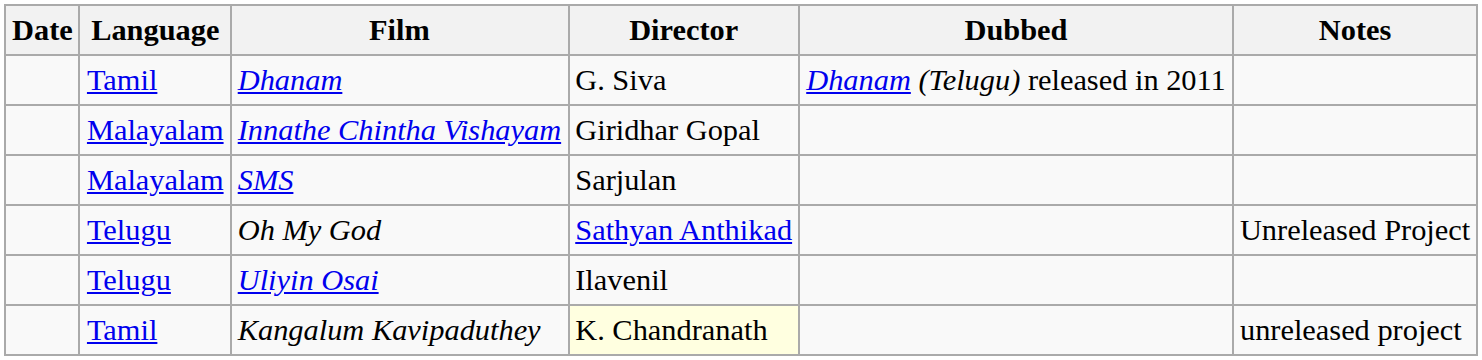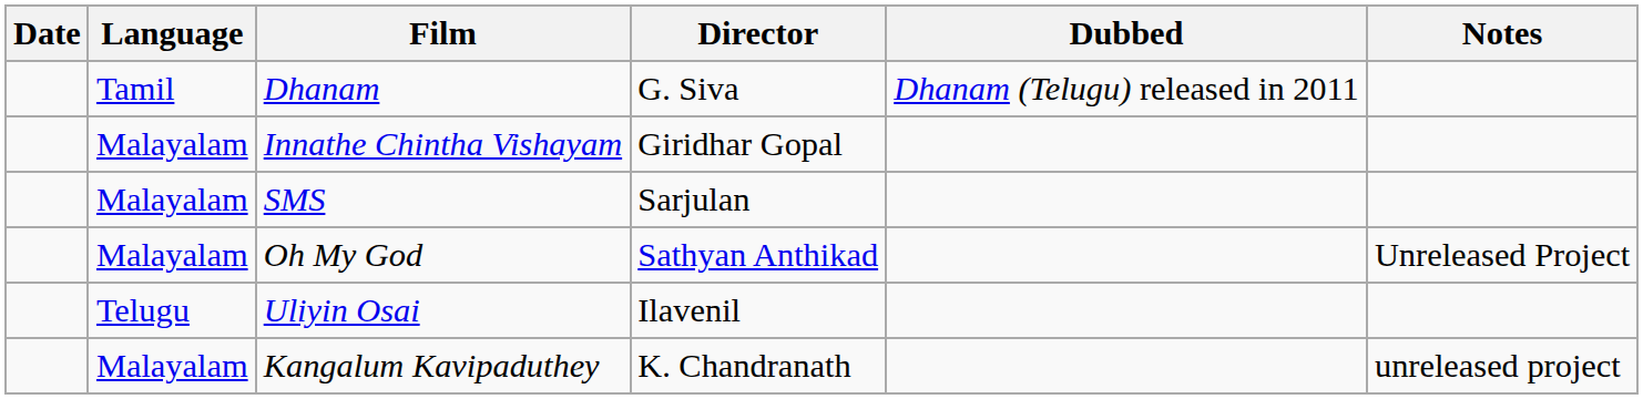Oh My God | Language: Telugu -> Malayalam
Kangalum Kavipaduthey | Language: Tamil -> Malayalam
Kangalum Kavipaduthey | Director: lightyellow background -> no background
